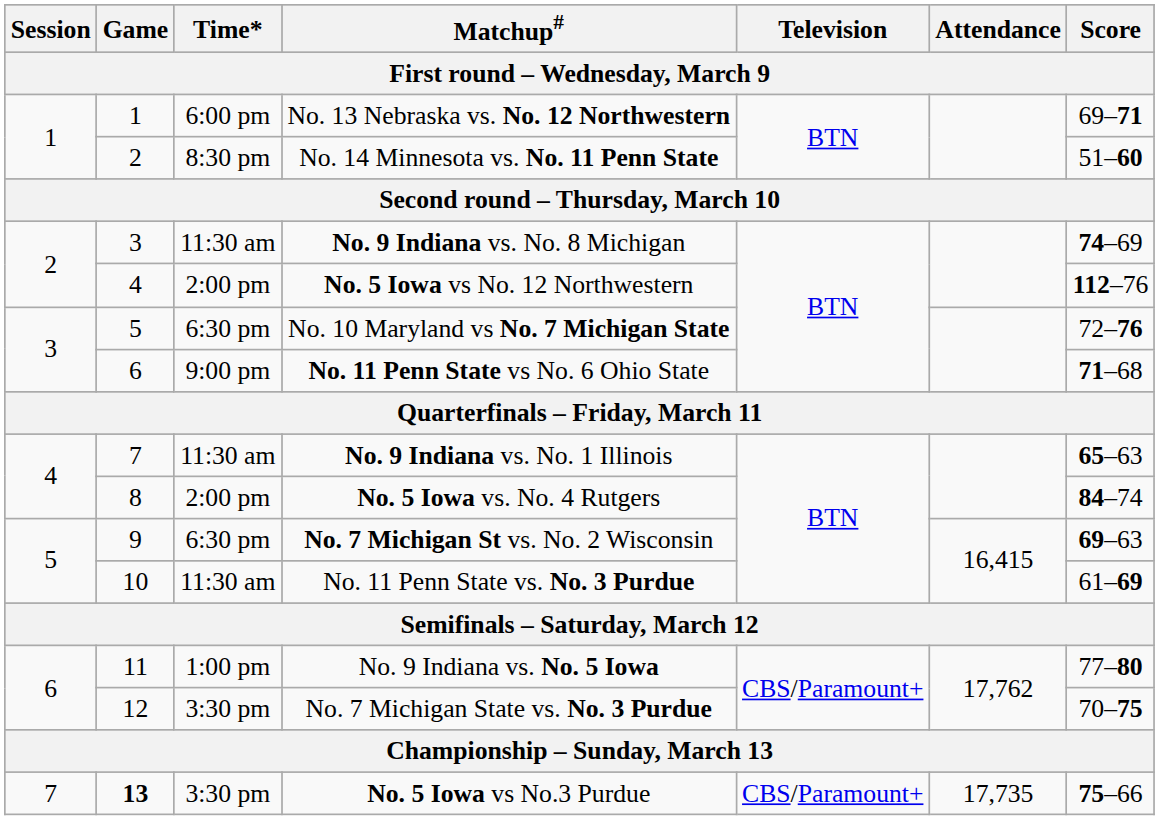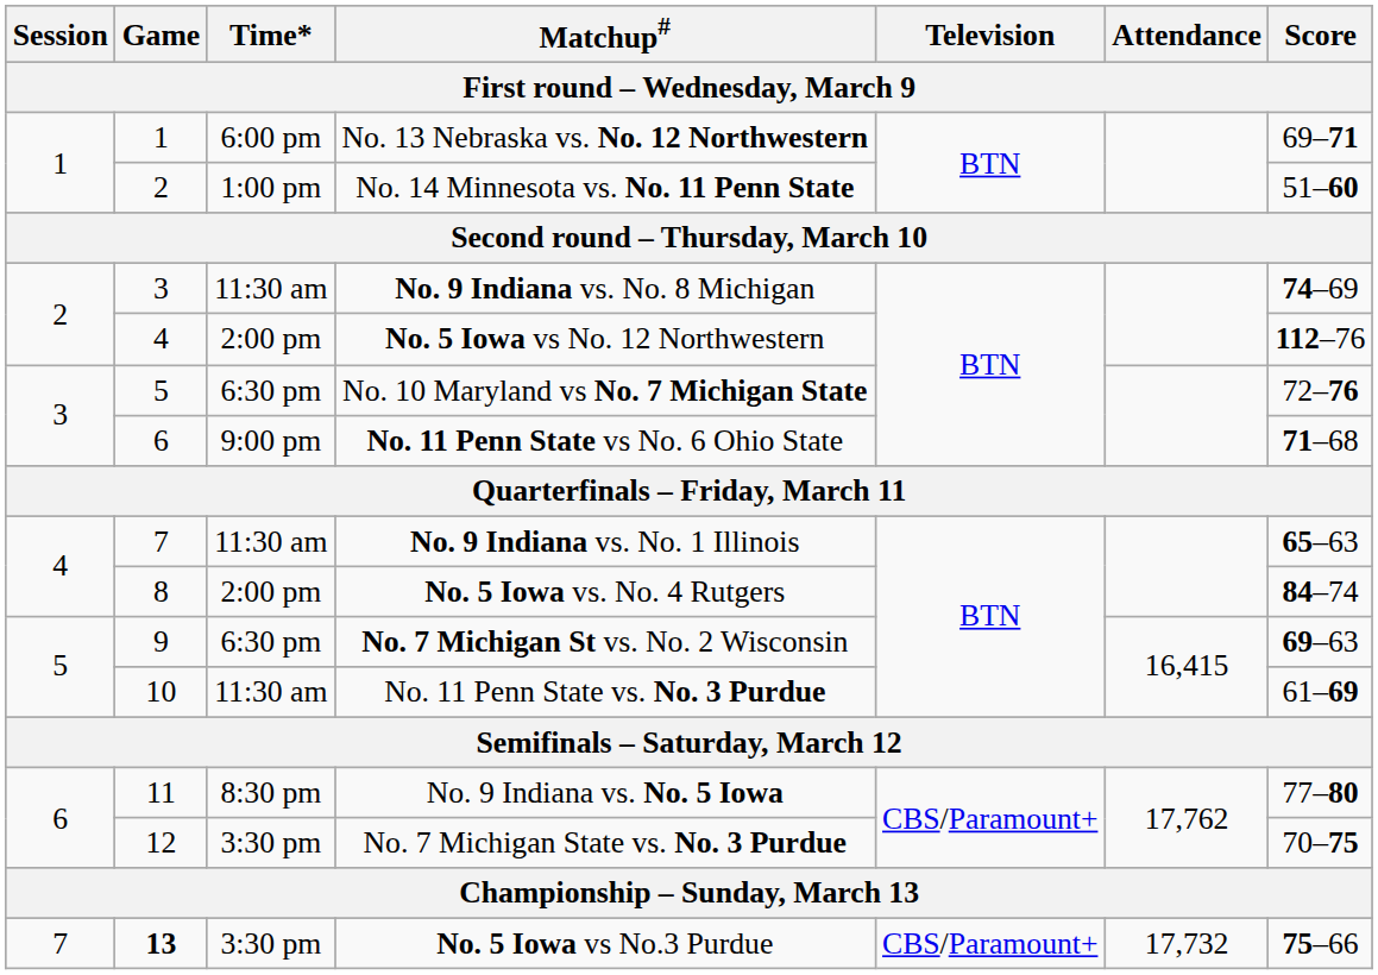No. 14 Minnesota vs. No. 11 Penn State | Time*: 8:30 pm -> 1:00 pm
No. 9 Indiana vs. No. 5 Iowa | Time*: 1:00 pm -> 8:30 pm
No. 5 Iowa vs No.3 Purdue | Attendance: 17,735 -> 17,732
